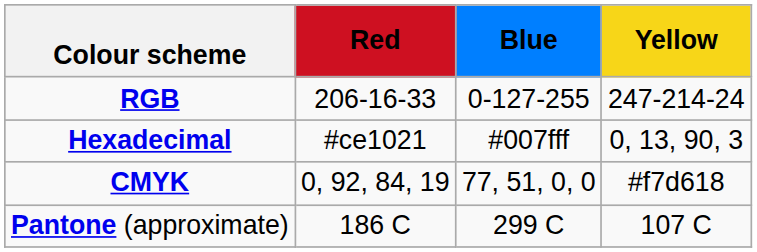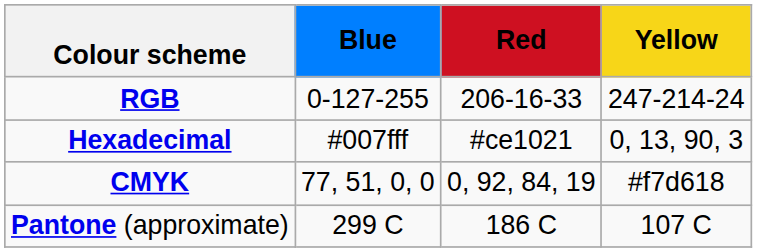columns swapped: Blue <-> Red
